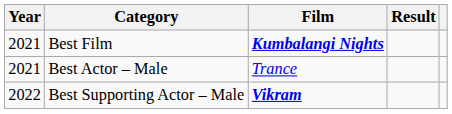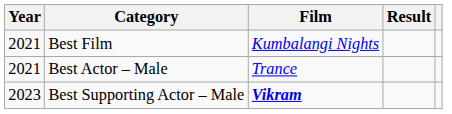Best Film | Film: bold -> normal
Best Supporting Actor – Male | Year: 2022 -> 2023
